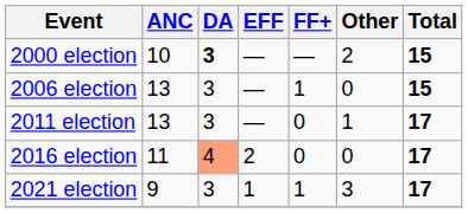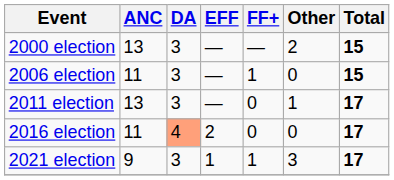2000 election | ANC: 10 -> 13
2000 election | DA: bold -> normal
2006 election | ANC: 13 -> 11
